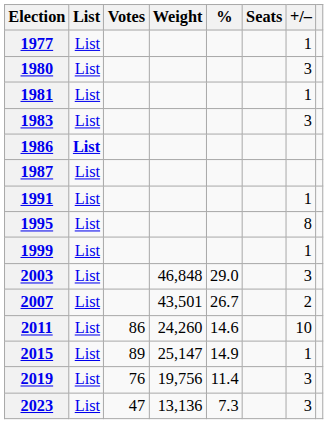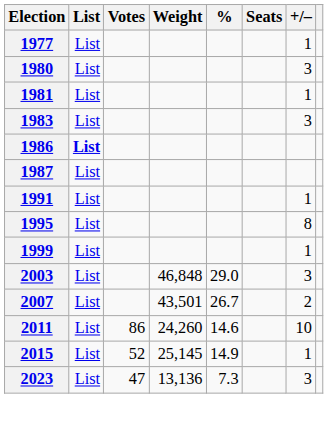2015 | Votes: 89 -> 52
2015 | Weight: 25,147 -> 25,145
- row: 2019 | List | 76 | 19,756 | 11.4 | 3
